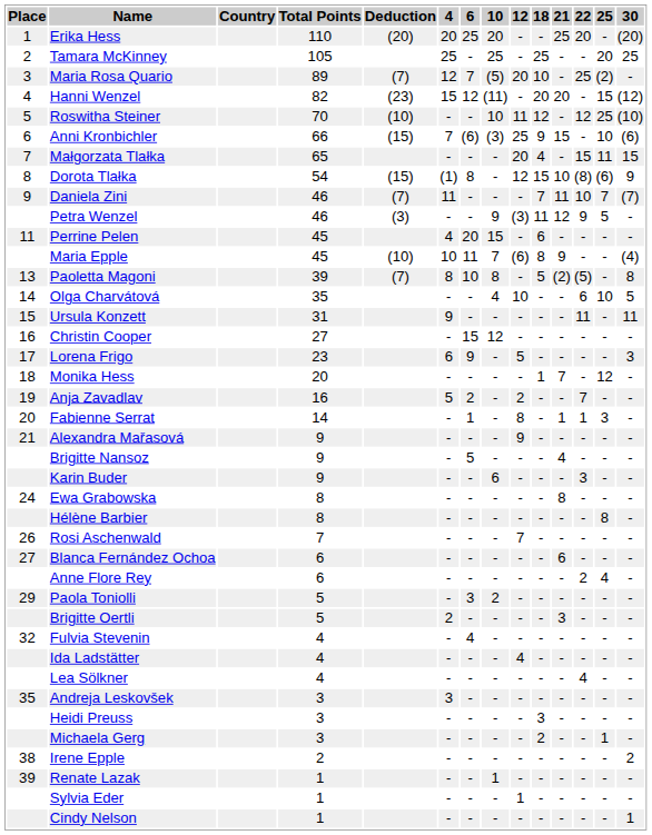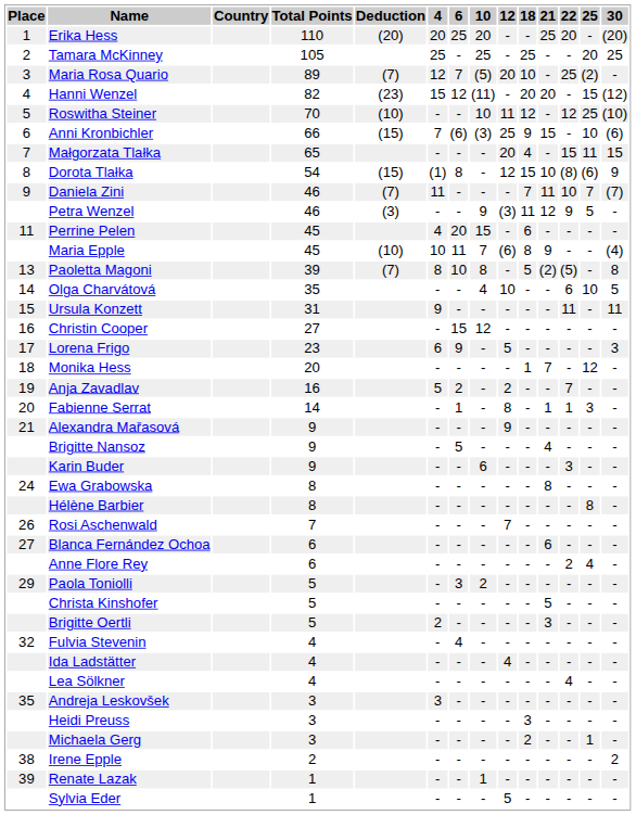+ row: Christa Kinshofer | 5 | - | - | - | - | - | 5 | - | - | -
Sylvia Eder | 12: 1 -> 5
- row: Cindy Nelson | 1 | - | - | - | - | - | - | - | - | 1
